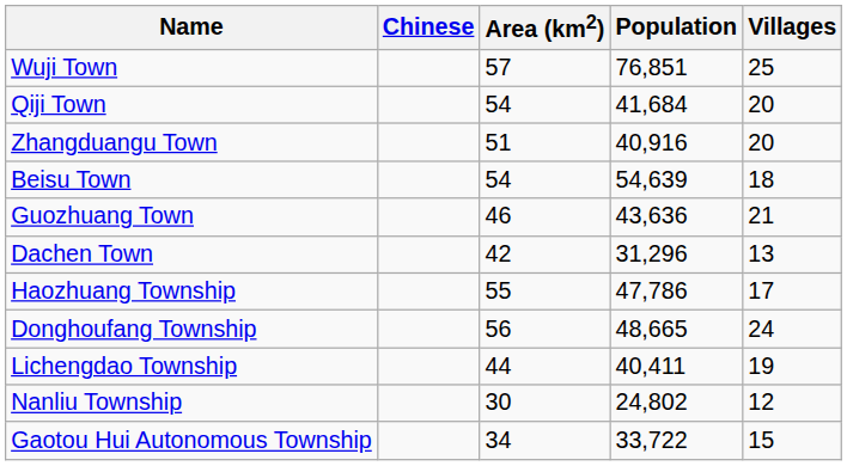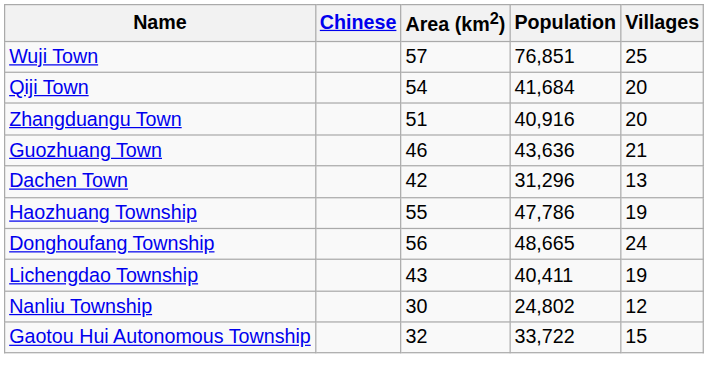- row: Beisu Town | 54 | 54,639 | 18
Haozhuang Township | Villages: 17 -> 19
Lichengdao Township | Area (km2): 44 -> 43
Gaotou Hui Autonomous Township | Area (km2): 34 -> 32
